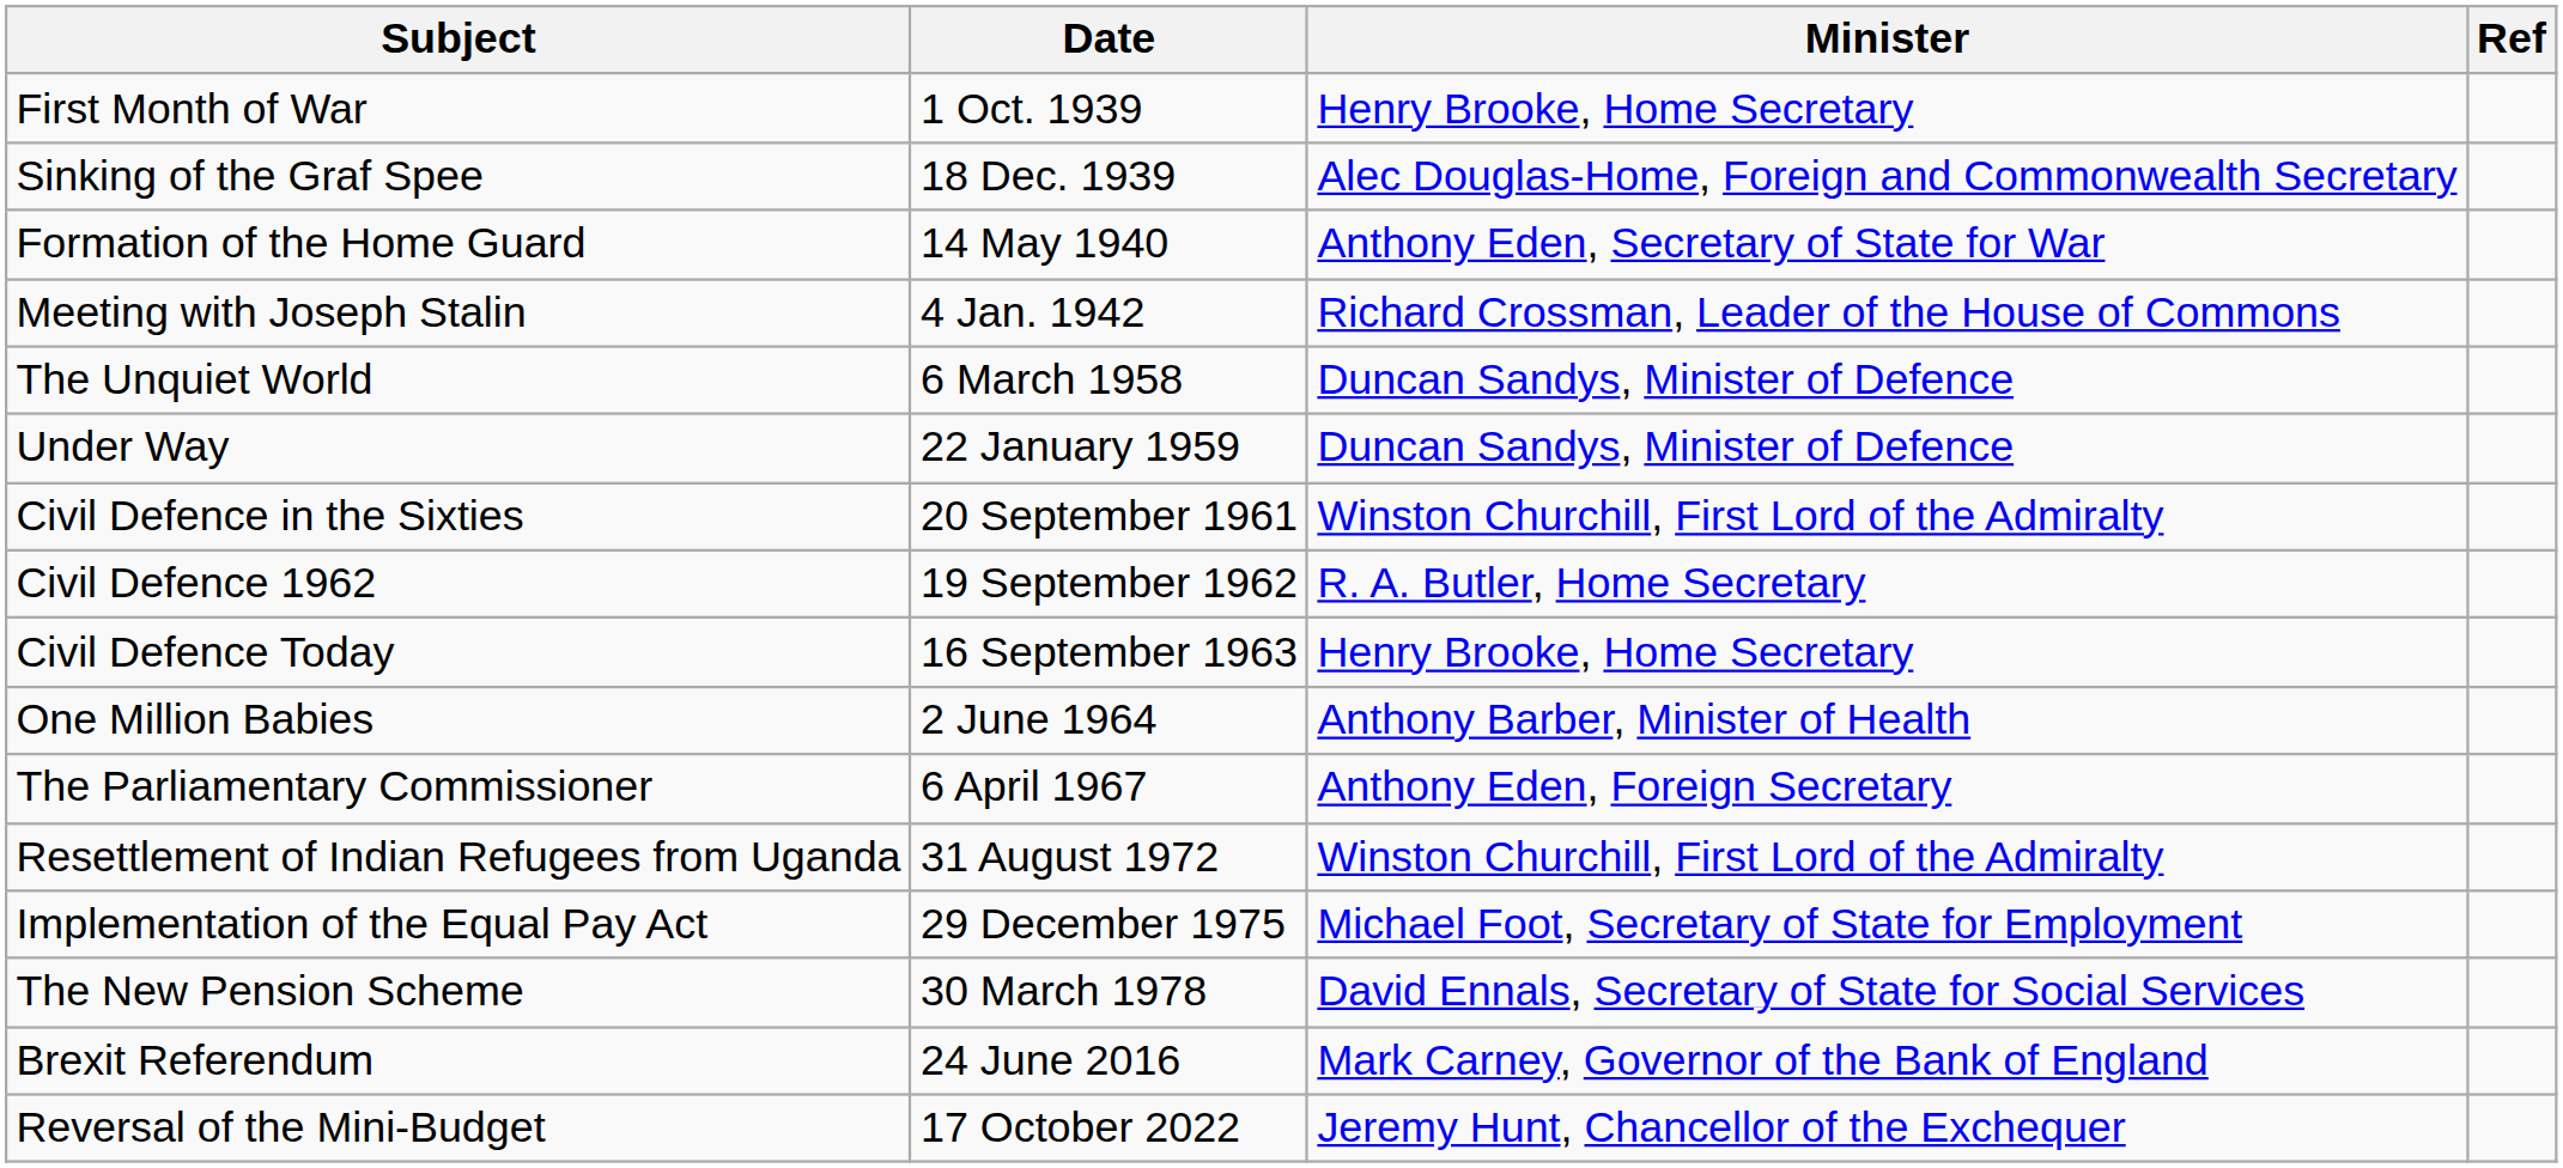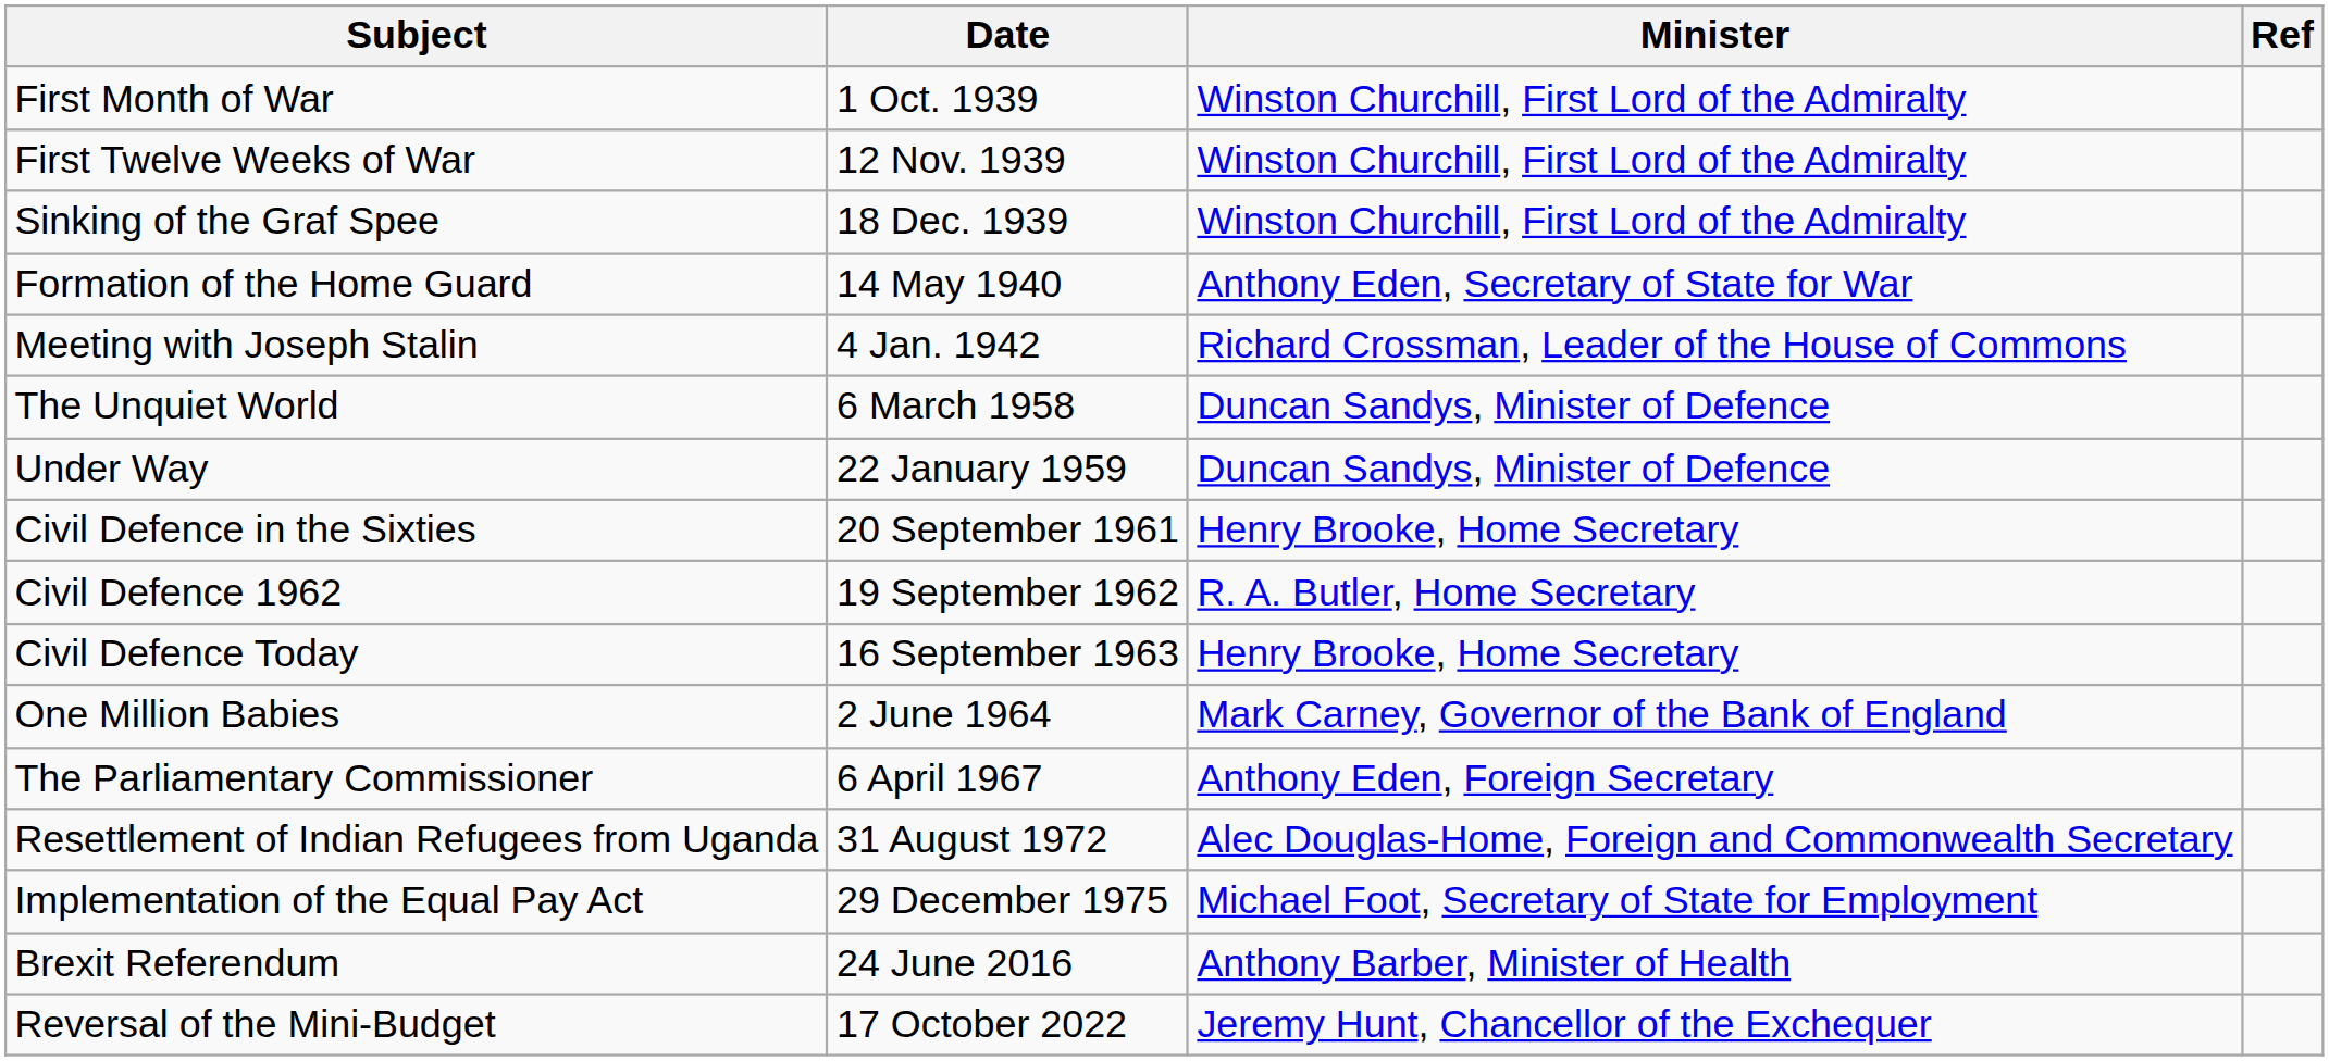First Month of War | Minister: Henry Brooke, Home Secretary -> Winston Churchill, First Lord of the Admiralty
+ row: First Twelve Weeks of War | 12 Nov. 1939 | Winston Churchill, First Lord of the Admiralty
Sinking of the Graf Spee | Minister: Alec Douglas-Home, Foreign and Commonwealth Secretary -> Winston Churchill, First Lord of the Admiralty
Civil Defence in the Sixties | Minister: Winston Churchill, First Lord of the Admiralty -> Henry Brooke, Home Secretary
One Million Babies | Minister: Anthony Barber, Minister of Health -> Mark Carney, Governor of the Bank of England
Resettlement of Indian Refugees from Uganda | Minister: Winston Churchill, First Lord of the Admiralty -> Alec Douglas-Home, Foreign and Commonwealth Secretary
- row: The New Pension Scheme | 30 March 1978 | David Ennals, Secretary of State for Social Services
Brexit Referendum | Minister: Mark Carney, Governor of the Bank of England -> Anthony Barber, Minister of Health
